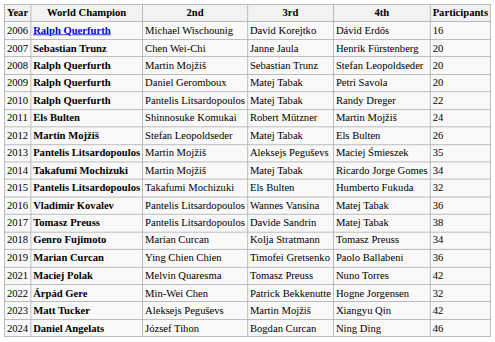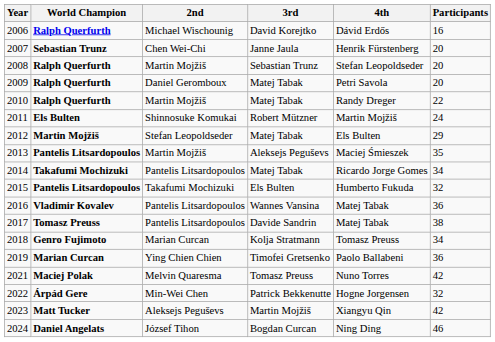2010 | 2nd: Pantelis Litsardopoulos -> Martin Mojžiš
2012 | Participants: 26 -> 29
2014 | 2nd: Martin Mojžiš -> Pantelis Litsardopoulos
